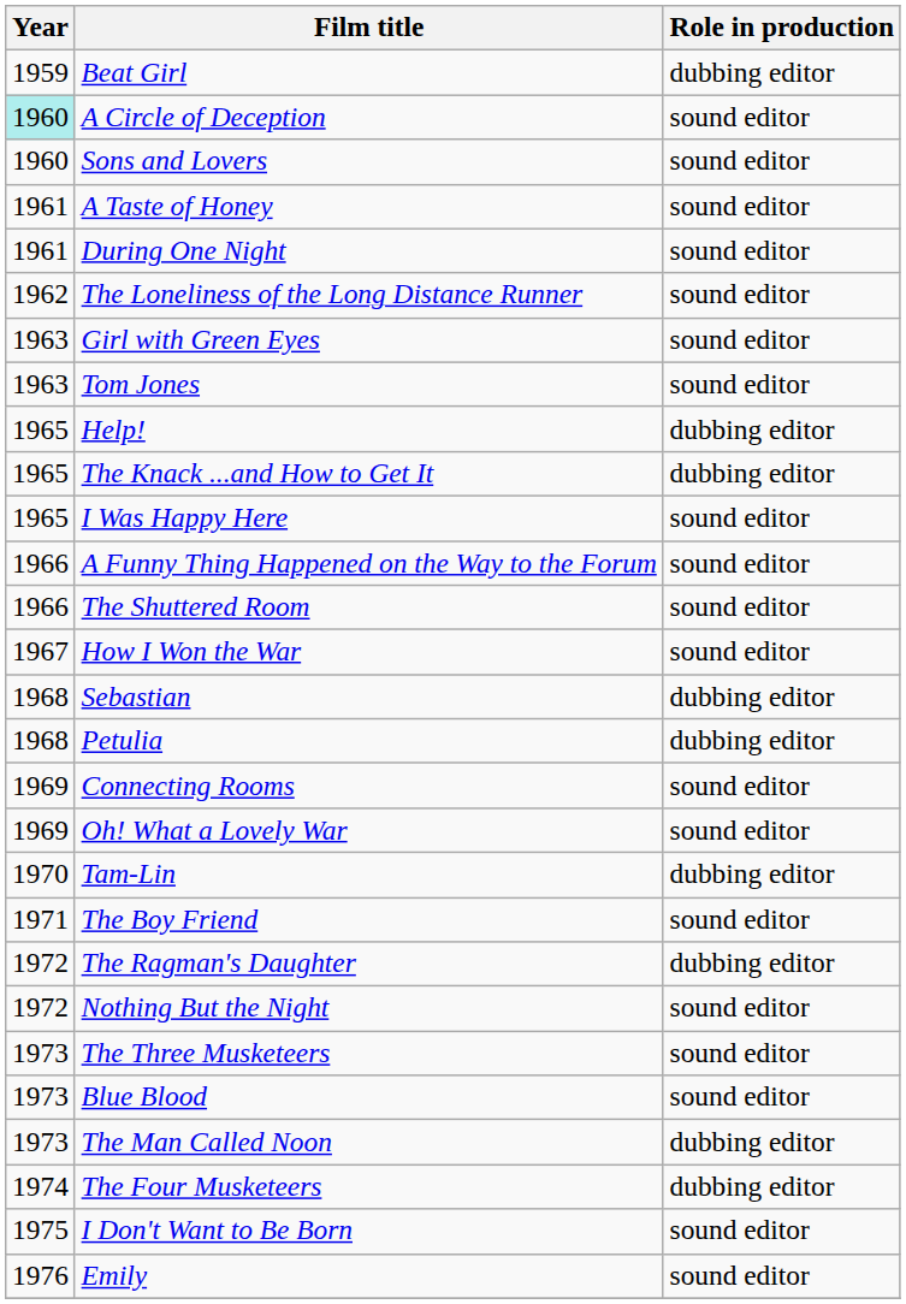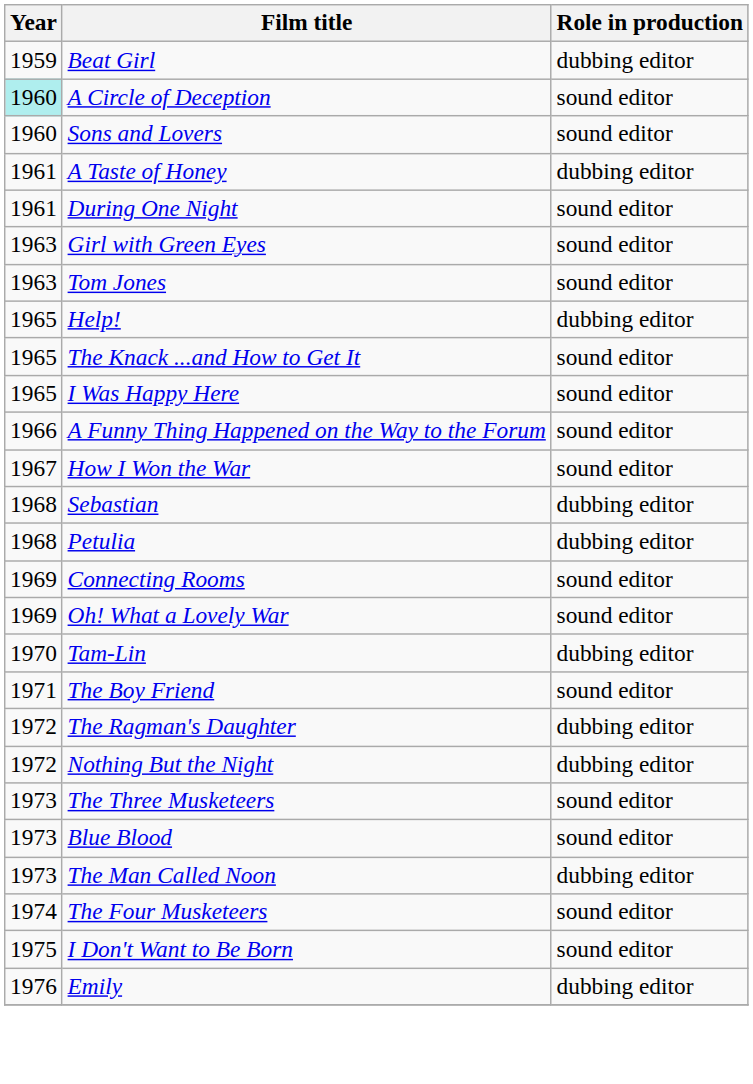A Taste of Honey | Role in production: sound editor -> dubbing editor
- row: 1962 | The Loneliness of the Long Distance Runner | sound editor
The Knack ...and How to Get It | Role in production: dubbing editor -> sound editor
- row: 1966 | The Shuttered Room | sound editor
Nothing But the Night | Role in production: sound editor -> dubbing editor
The Four Musketeers | Role in production: dubbing editor -> sound editor
Emily | Role in production: sound editor -> dubbing editor
